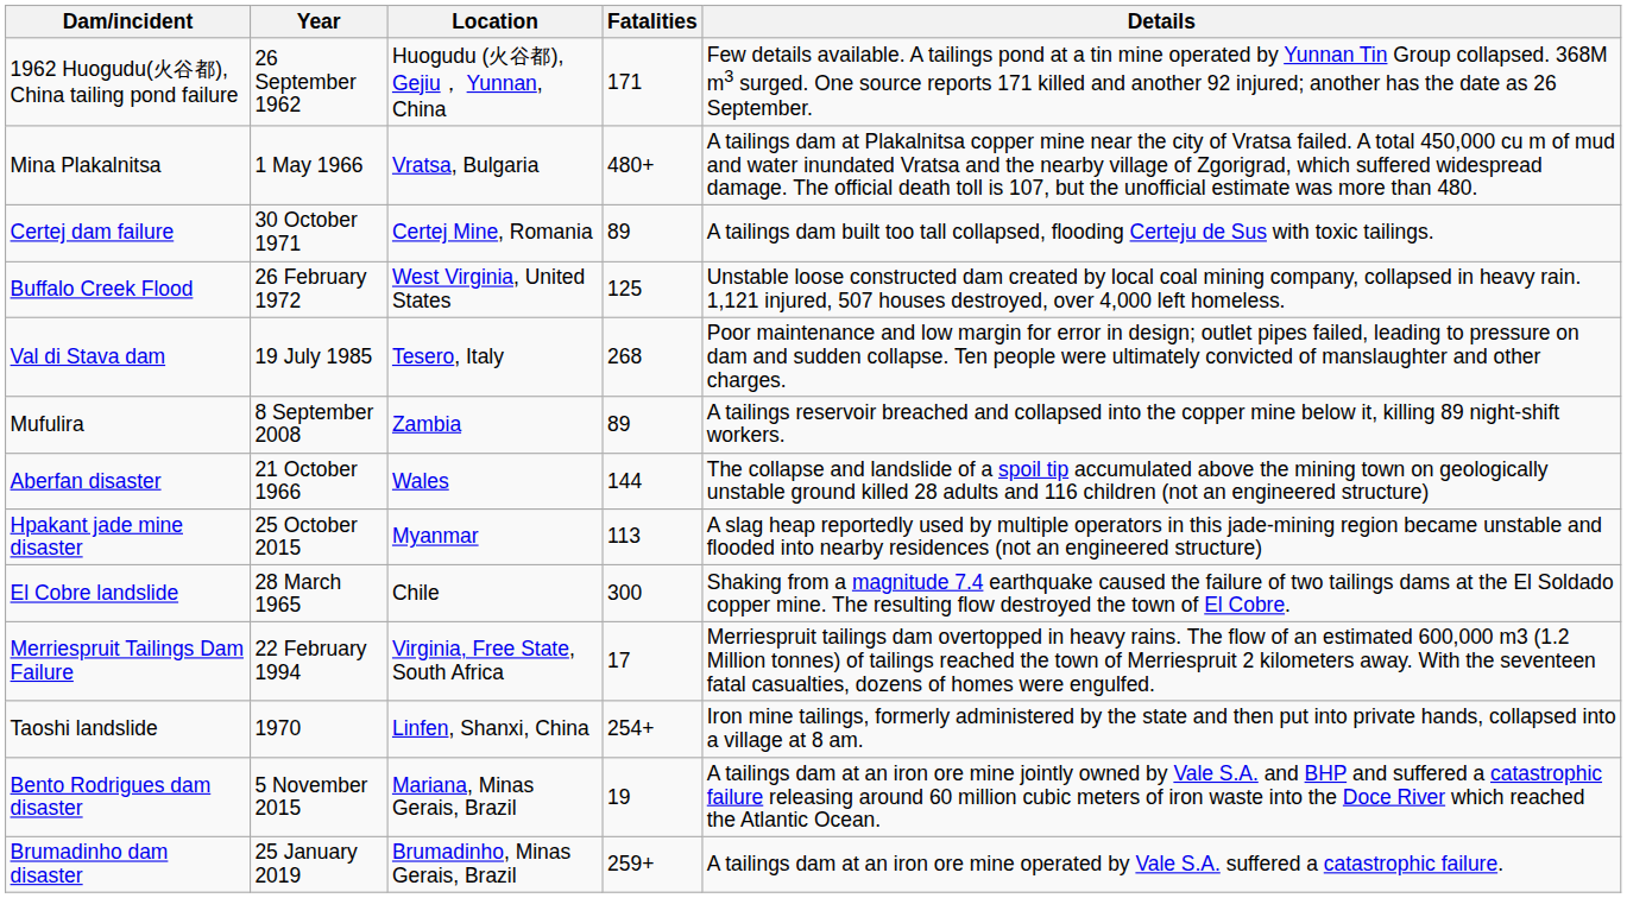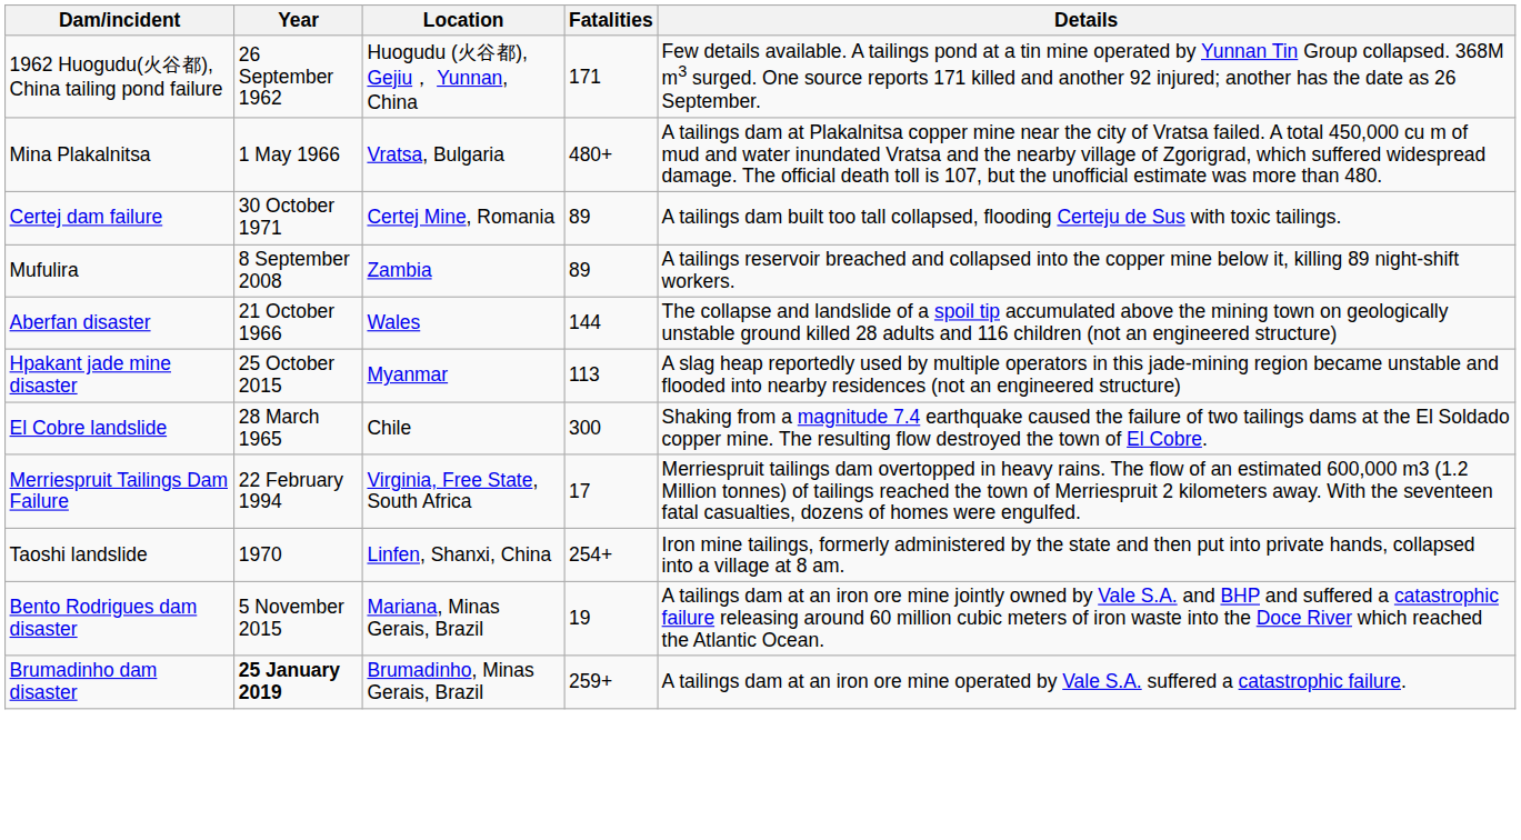- row: Buffalo Creek Flood | 26 February 1972 | West Virginia, United States | 125 | Unstable loose constructed dam created by local coal mining company, collapsed in heavy rain. 1,121 injured, 507 houses destroyed, over 4,000 left homeless.
- row: Val di Stava dam | 19 July 1985 | Tesero, Italy | 268 | Poor maintenance and low margin for error in design; outlet pipes failed, leading to pressure on dam and sudden collapse. Ten people were ultimately convicted of manslaughter and other charges.
Brumadinho dam disaster | Year: normal -> bold
